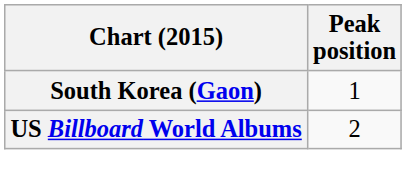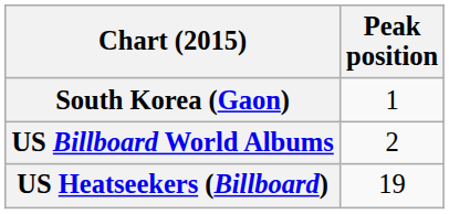+ row: US Heatseekers (Billboard) | 19
